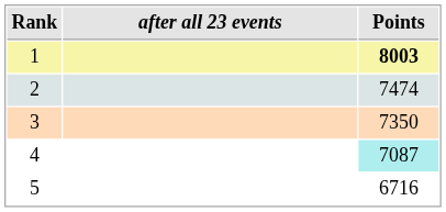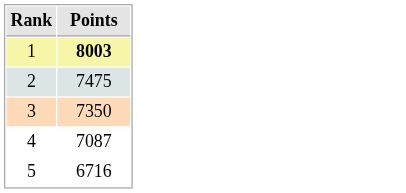- column: after all 23 events
2 | Points: 7474 -> 7475
4 | Points: paleturquoise background -> no background
